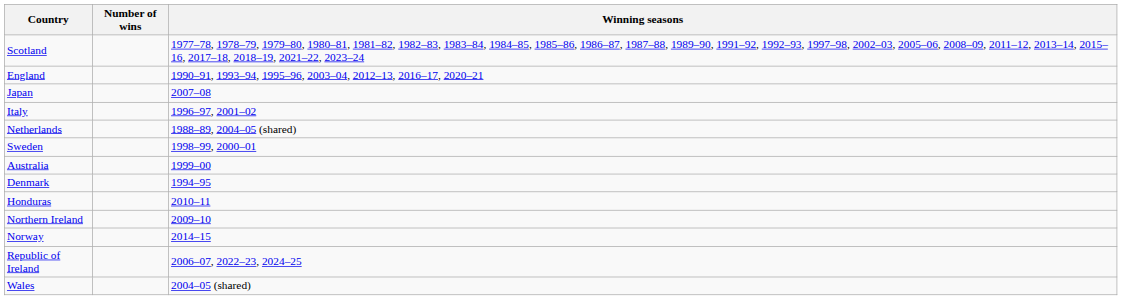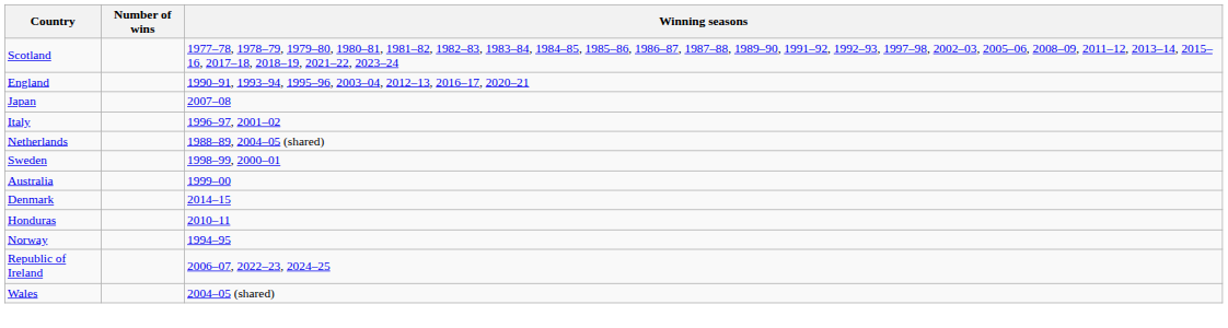Denmark | Winning seasons: 1994–95 -> 2014–15
- row: Northern Ireland | 2009–10
Norway | Winning seasons: 2014–15 -> 1994–95
